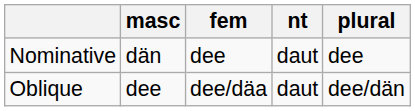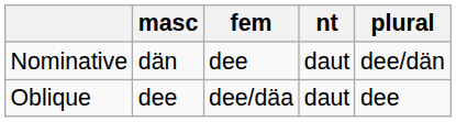Nominative | plural: dee -> dee/dän
Oblique | plural: dee/dän -> dee
